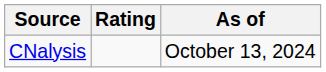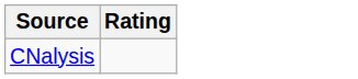- column: As of | October 13, 2024
